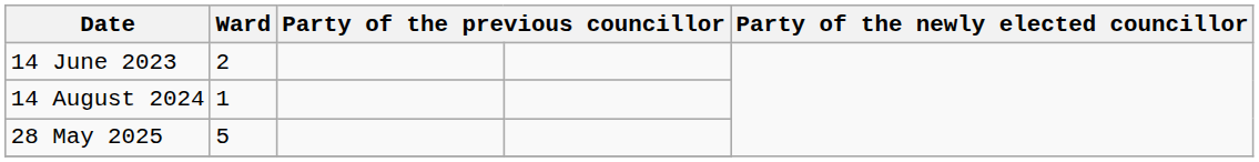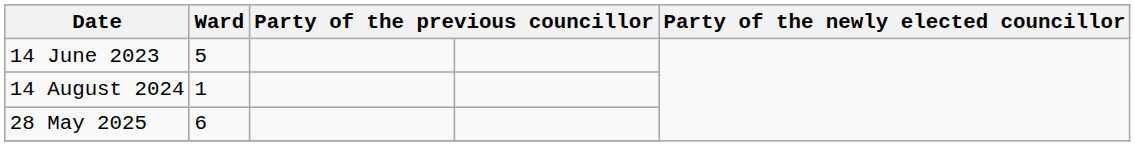14 June 2023 | Ward: 2 -> 5
28 May 2025 | Ward: 5 -> 6
